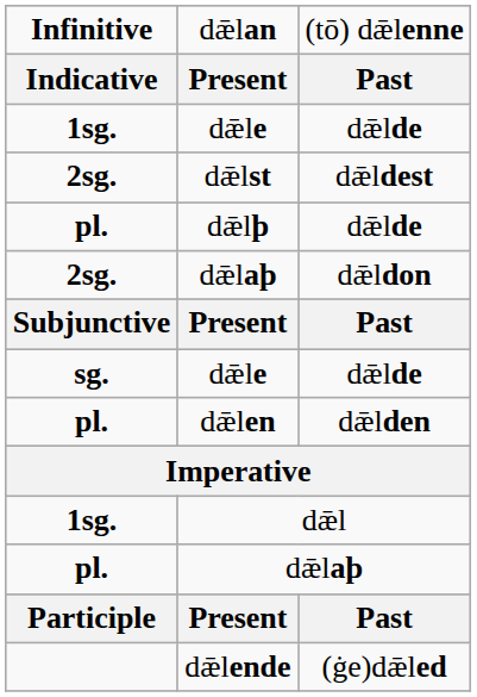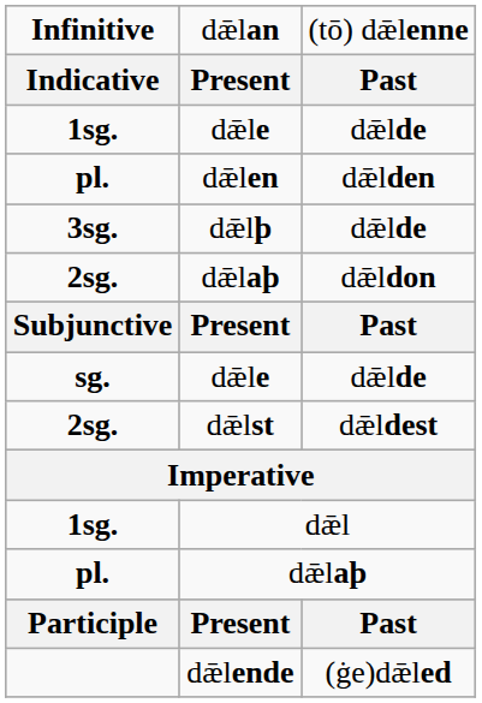rows swapped: dǣlst <-> dǣlen
dǣlþ | column 1: pl. -> 3sg.
